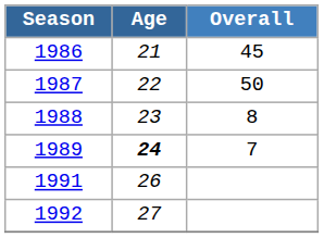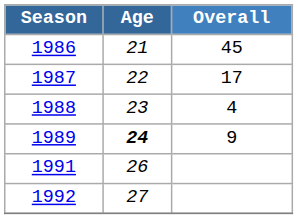1987 | Overall: 50 -> 17
1988 | Overall: 8 -> 4
1989 | Overall: 7 -> 9
